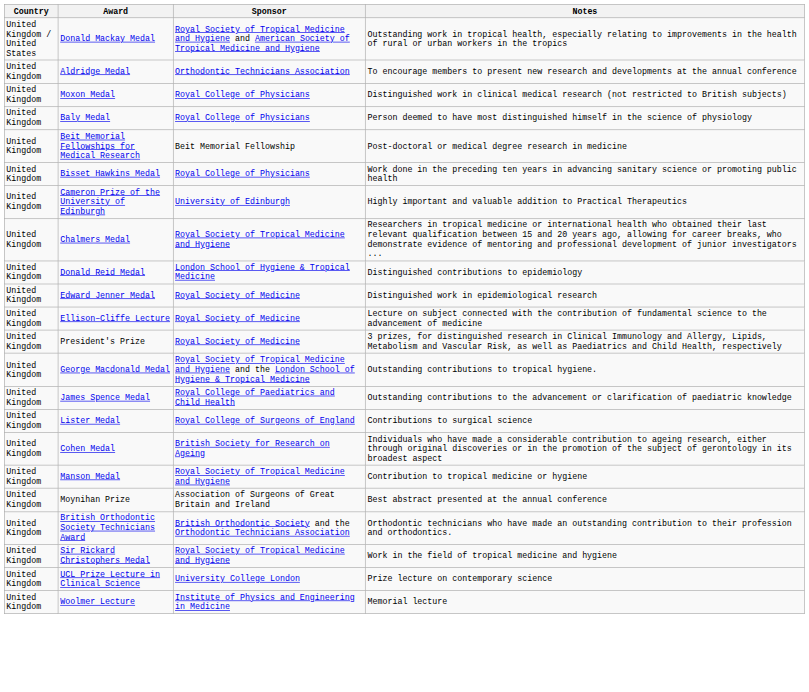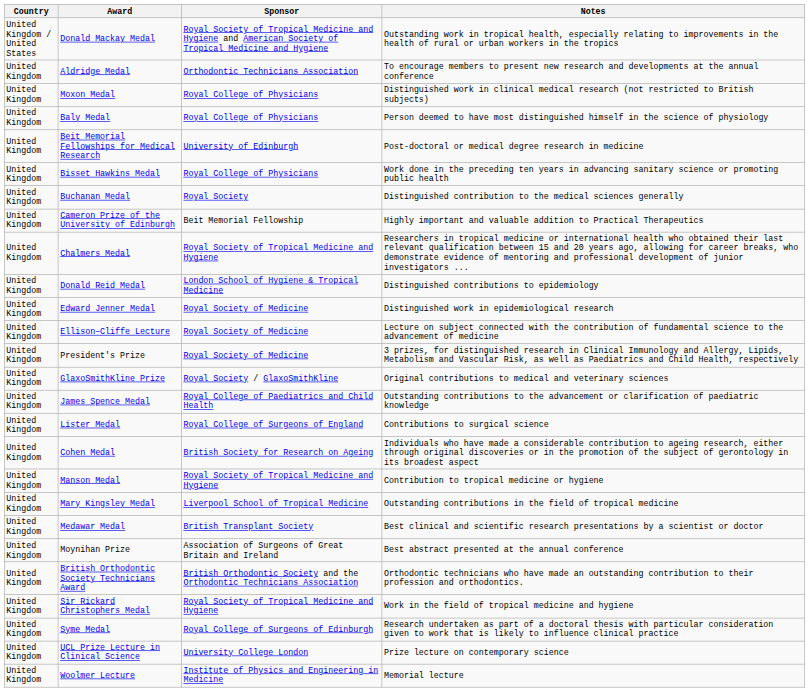Beit Memorial Fellowships for Medical Research | Sponsor: Beit Memorial Fellowship -> University of Edinburgh
+ row: United Kingdom | Buchanan Medal | Royal Society | Distinguished contribution to the medical sciences generally
Cameron Prize of the University of Edinburgh | Sponsor: University of Edinburgh -> Beit Memorial Fellowship
- row: United Kingdom | George Macdonald Medal | Royal Society of Tropical Medicine and Hygiene and the London School of Hygiene & Tropical Medicine | Outstanding contributions to tropical hygiene.
+ row: United Kingdom | GlaxoSmithKline Prize | Royal Society / GlaxoSmithKline | Original contributions to medical and veterinary sciences
+ row: United Kingdom | Mary Kingsley Medal | Liverpool School of Tropical Medicine | Outstanding contributions in the field of tropical medicine
+ row: United Kingdom | Medawar Medal | British Transplant Society | Best clinical and scientific research presentations by a scientist or doctor
+ row: United Kingdom | Syme Medal | Royal College of Surgeons of Edinburgh | Research undertaken as part of a doctoral thesis with particular consideration given to work that is likely to influence clinical practice
